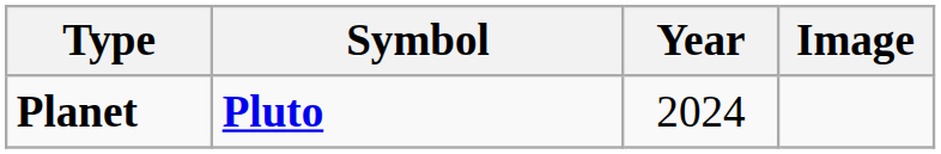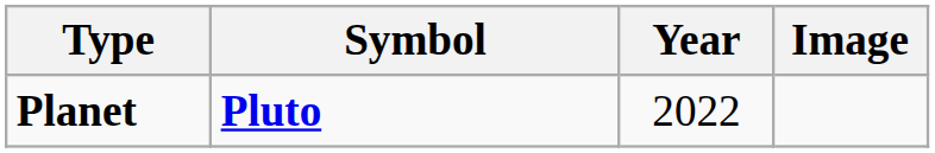Planet | Year: 2024 -> 2022
